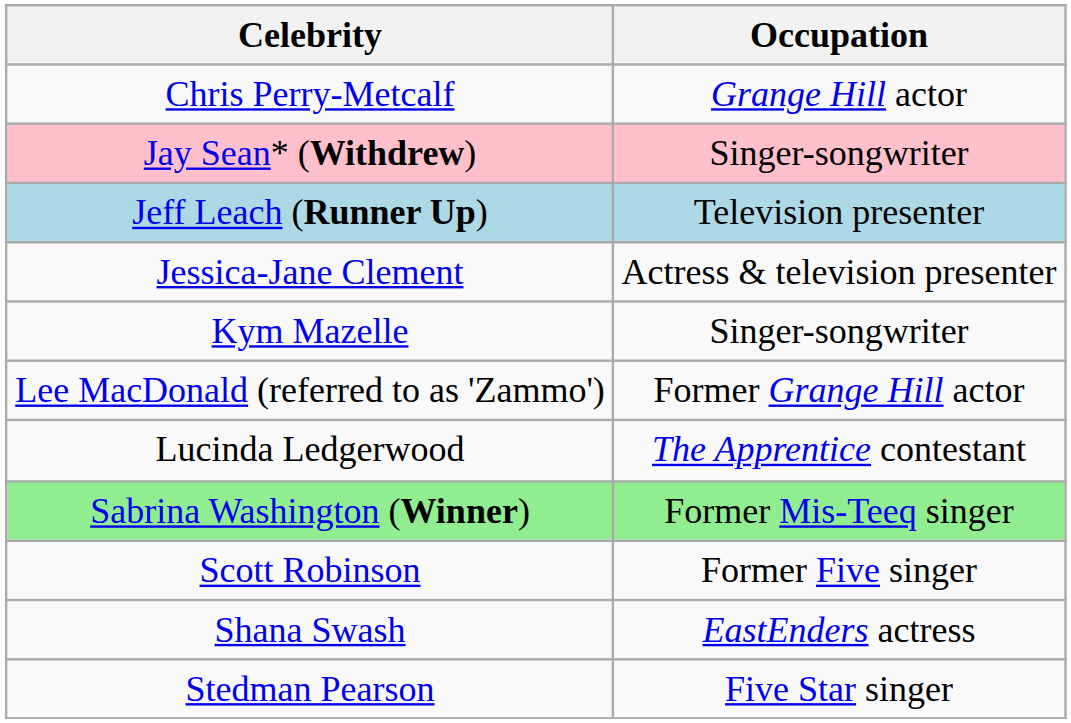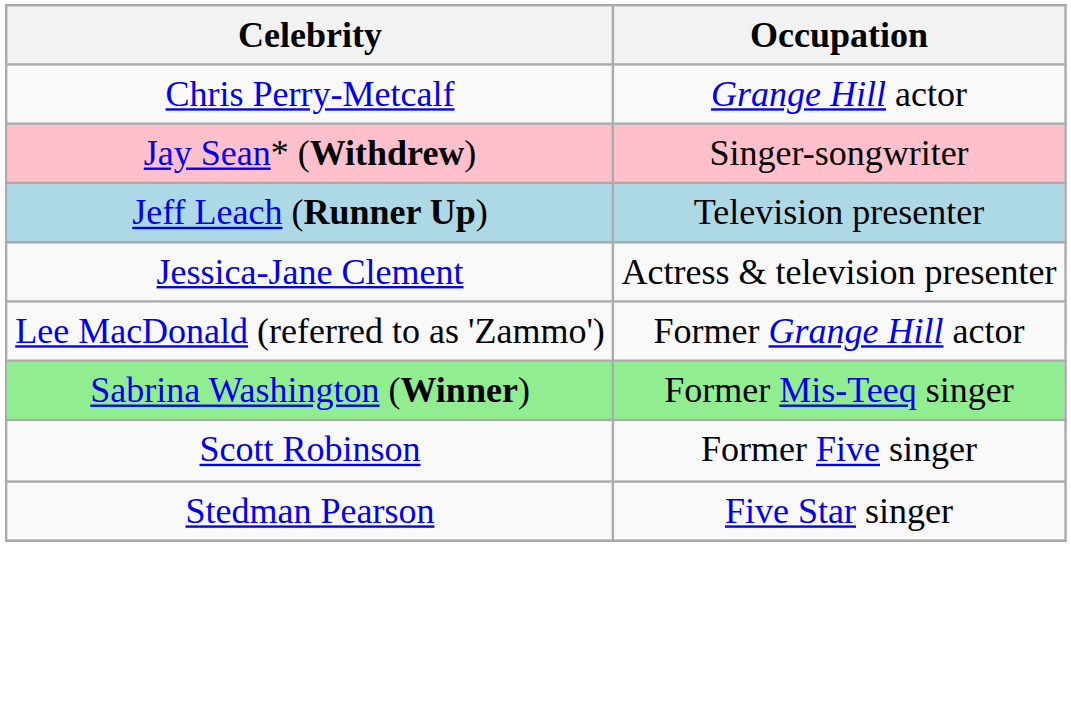- row: Kym Mazelle | Singer-songwriter
- row: Lucinda Ledgerwood | The Apprentice contestant
- row: Shana Swash | EastEnders actress
